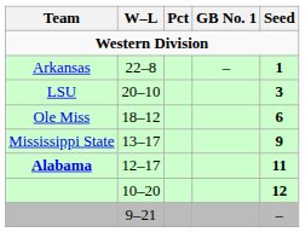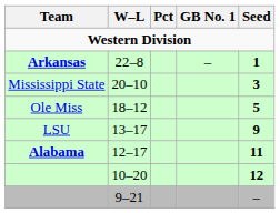22–8 | Team: normal -> bold
20–10 | Team: LSU -> Mississippi State
18–12 | Seed: 6 -> 5
13–17 | Team: Mississippi State -> LSU
